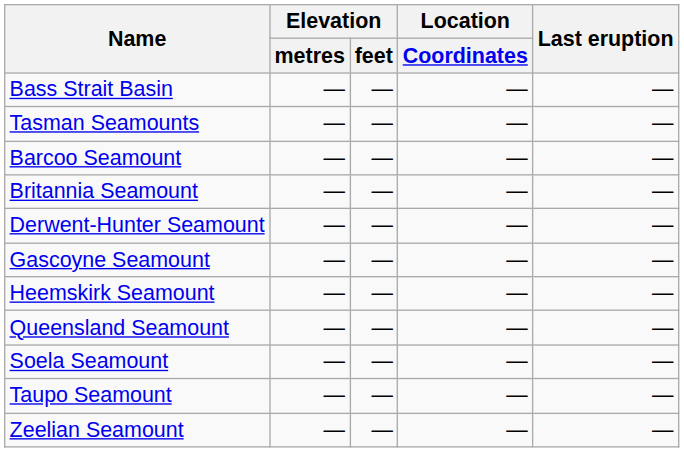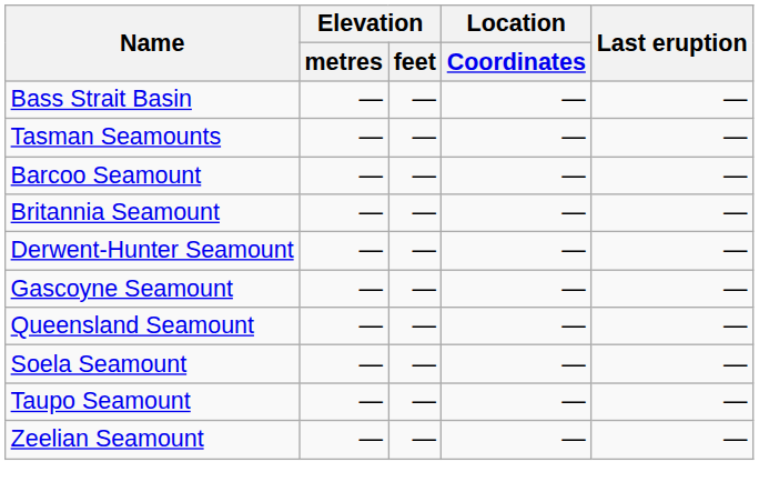- row: Heemskirk Seamount | — | — | — | —
